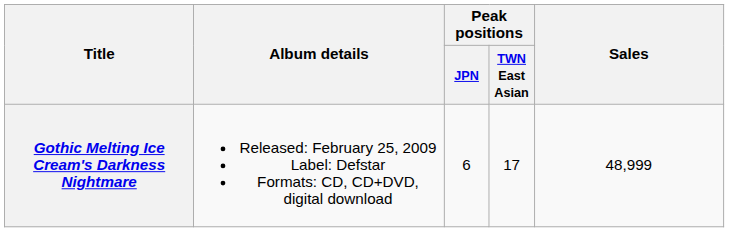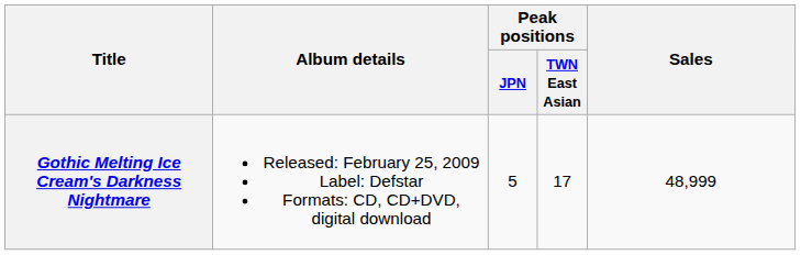Gothic Melting Ice Cream's Darkness Nightmare | Peak positions / JPN: 6 -> 5
